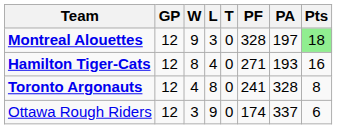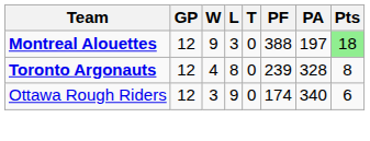Montreal Alouettes | PF: 328 -> 388
- row: Hamilton Tiger-Cats | 12 | 8 | 4 | 0 | 271 | 193 | 16
Toronto Argonauts | PF: 241 -> 239
Ottawa Rough Riders | PA: 337 -> 340
